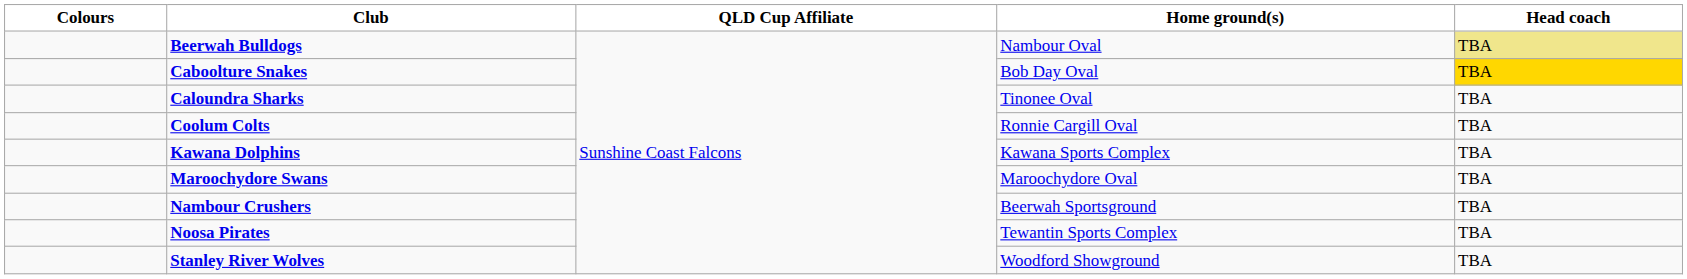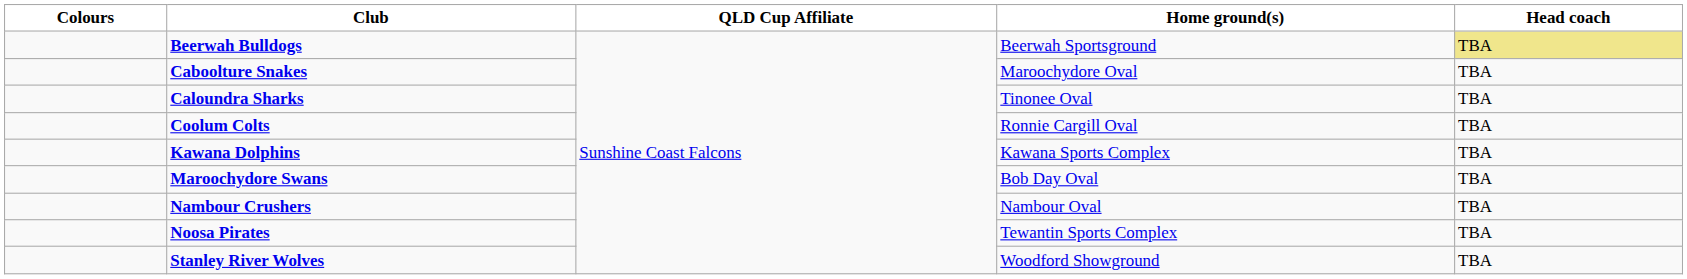Beerwah Bulldogs | Home ground(s): Nambour Oval -> Beerwah Sportsground
Caboolture Snakes | Home ground(s): Bob Day Oval -> Maroochydore Oval
Caboolture Snakes | Head coach: gold background -> no background
Maroochydore Swans | Home ground(s): Maroochydore Oval -> Bob Day Oval
Nambour Crushers | Home ground(s): Beerwah Sportsground -> Nambour Oval
